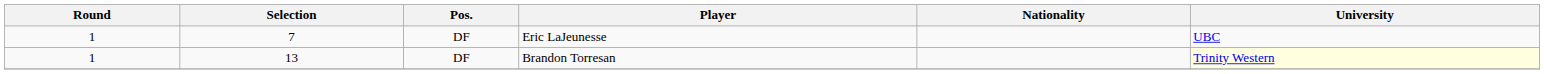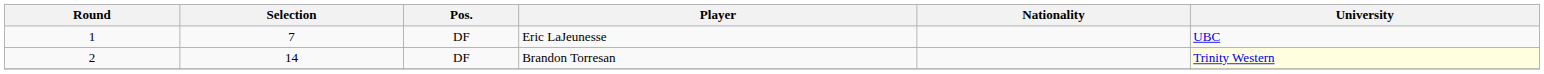Brandon Torresan | Round: 1 -> 2
Brandon Torresan | Selection: 13 -> 14
